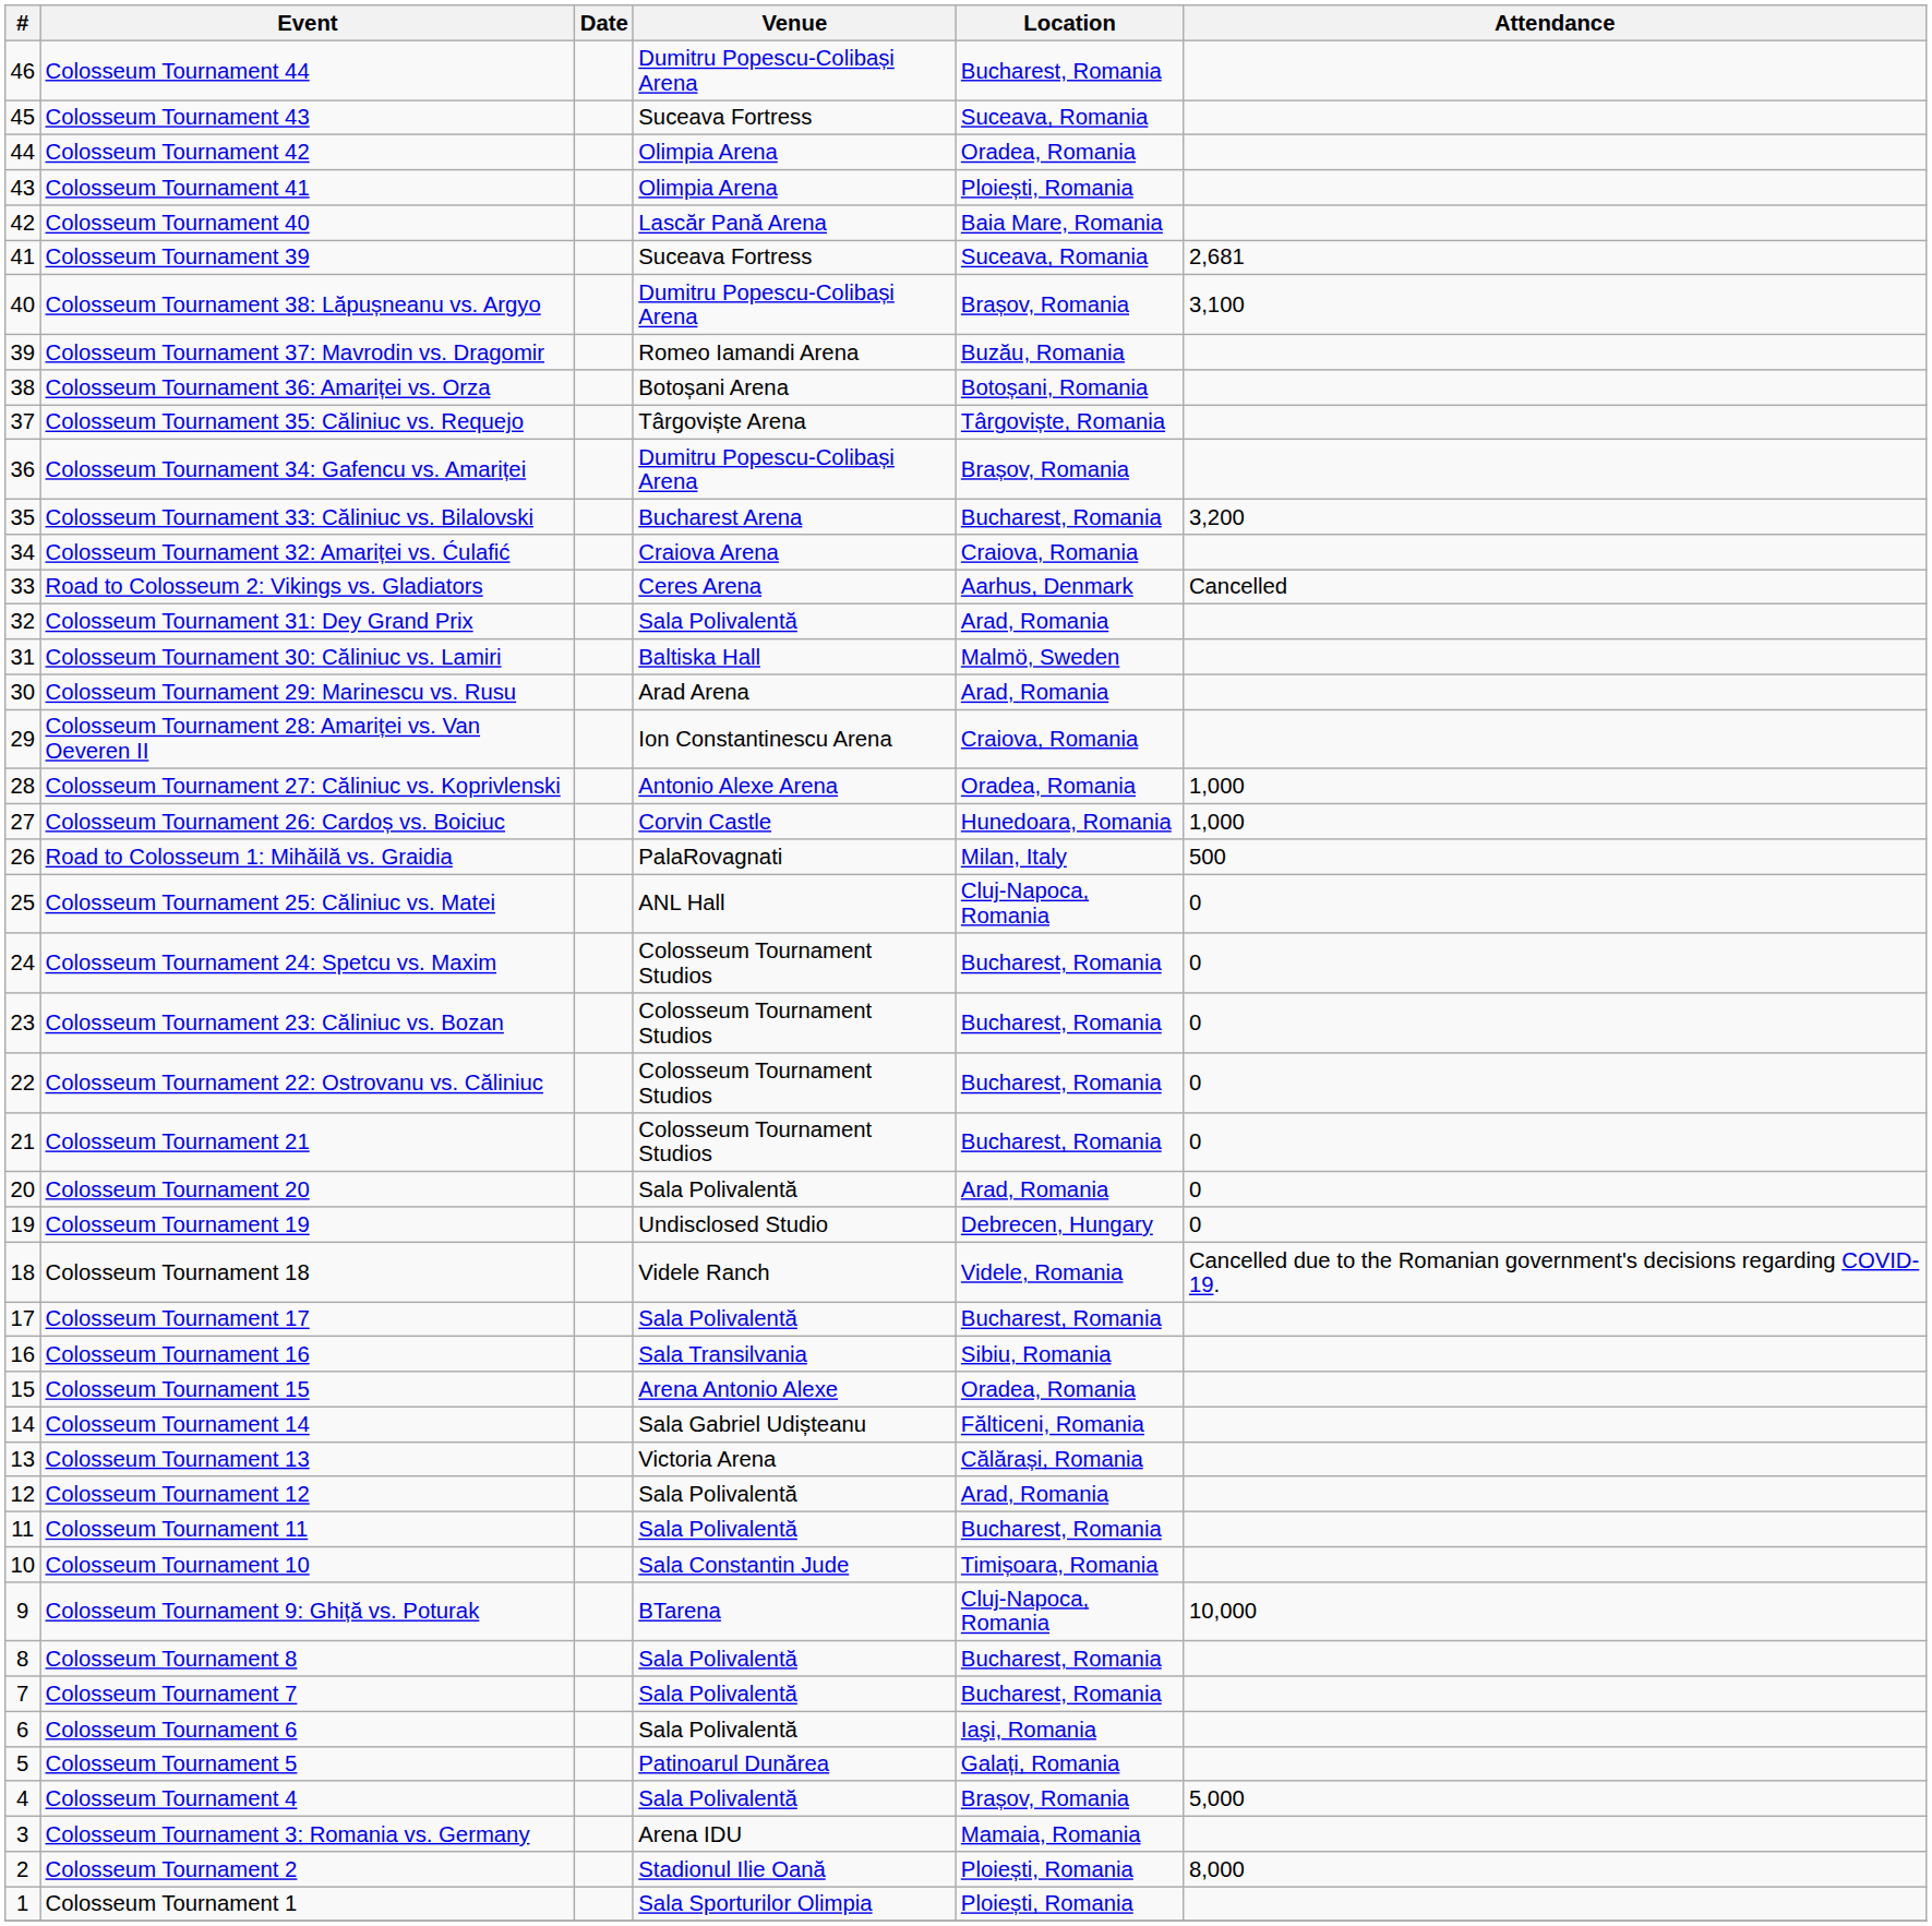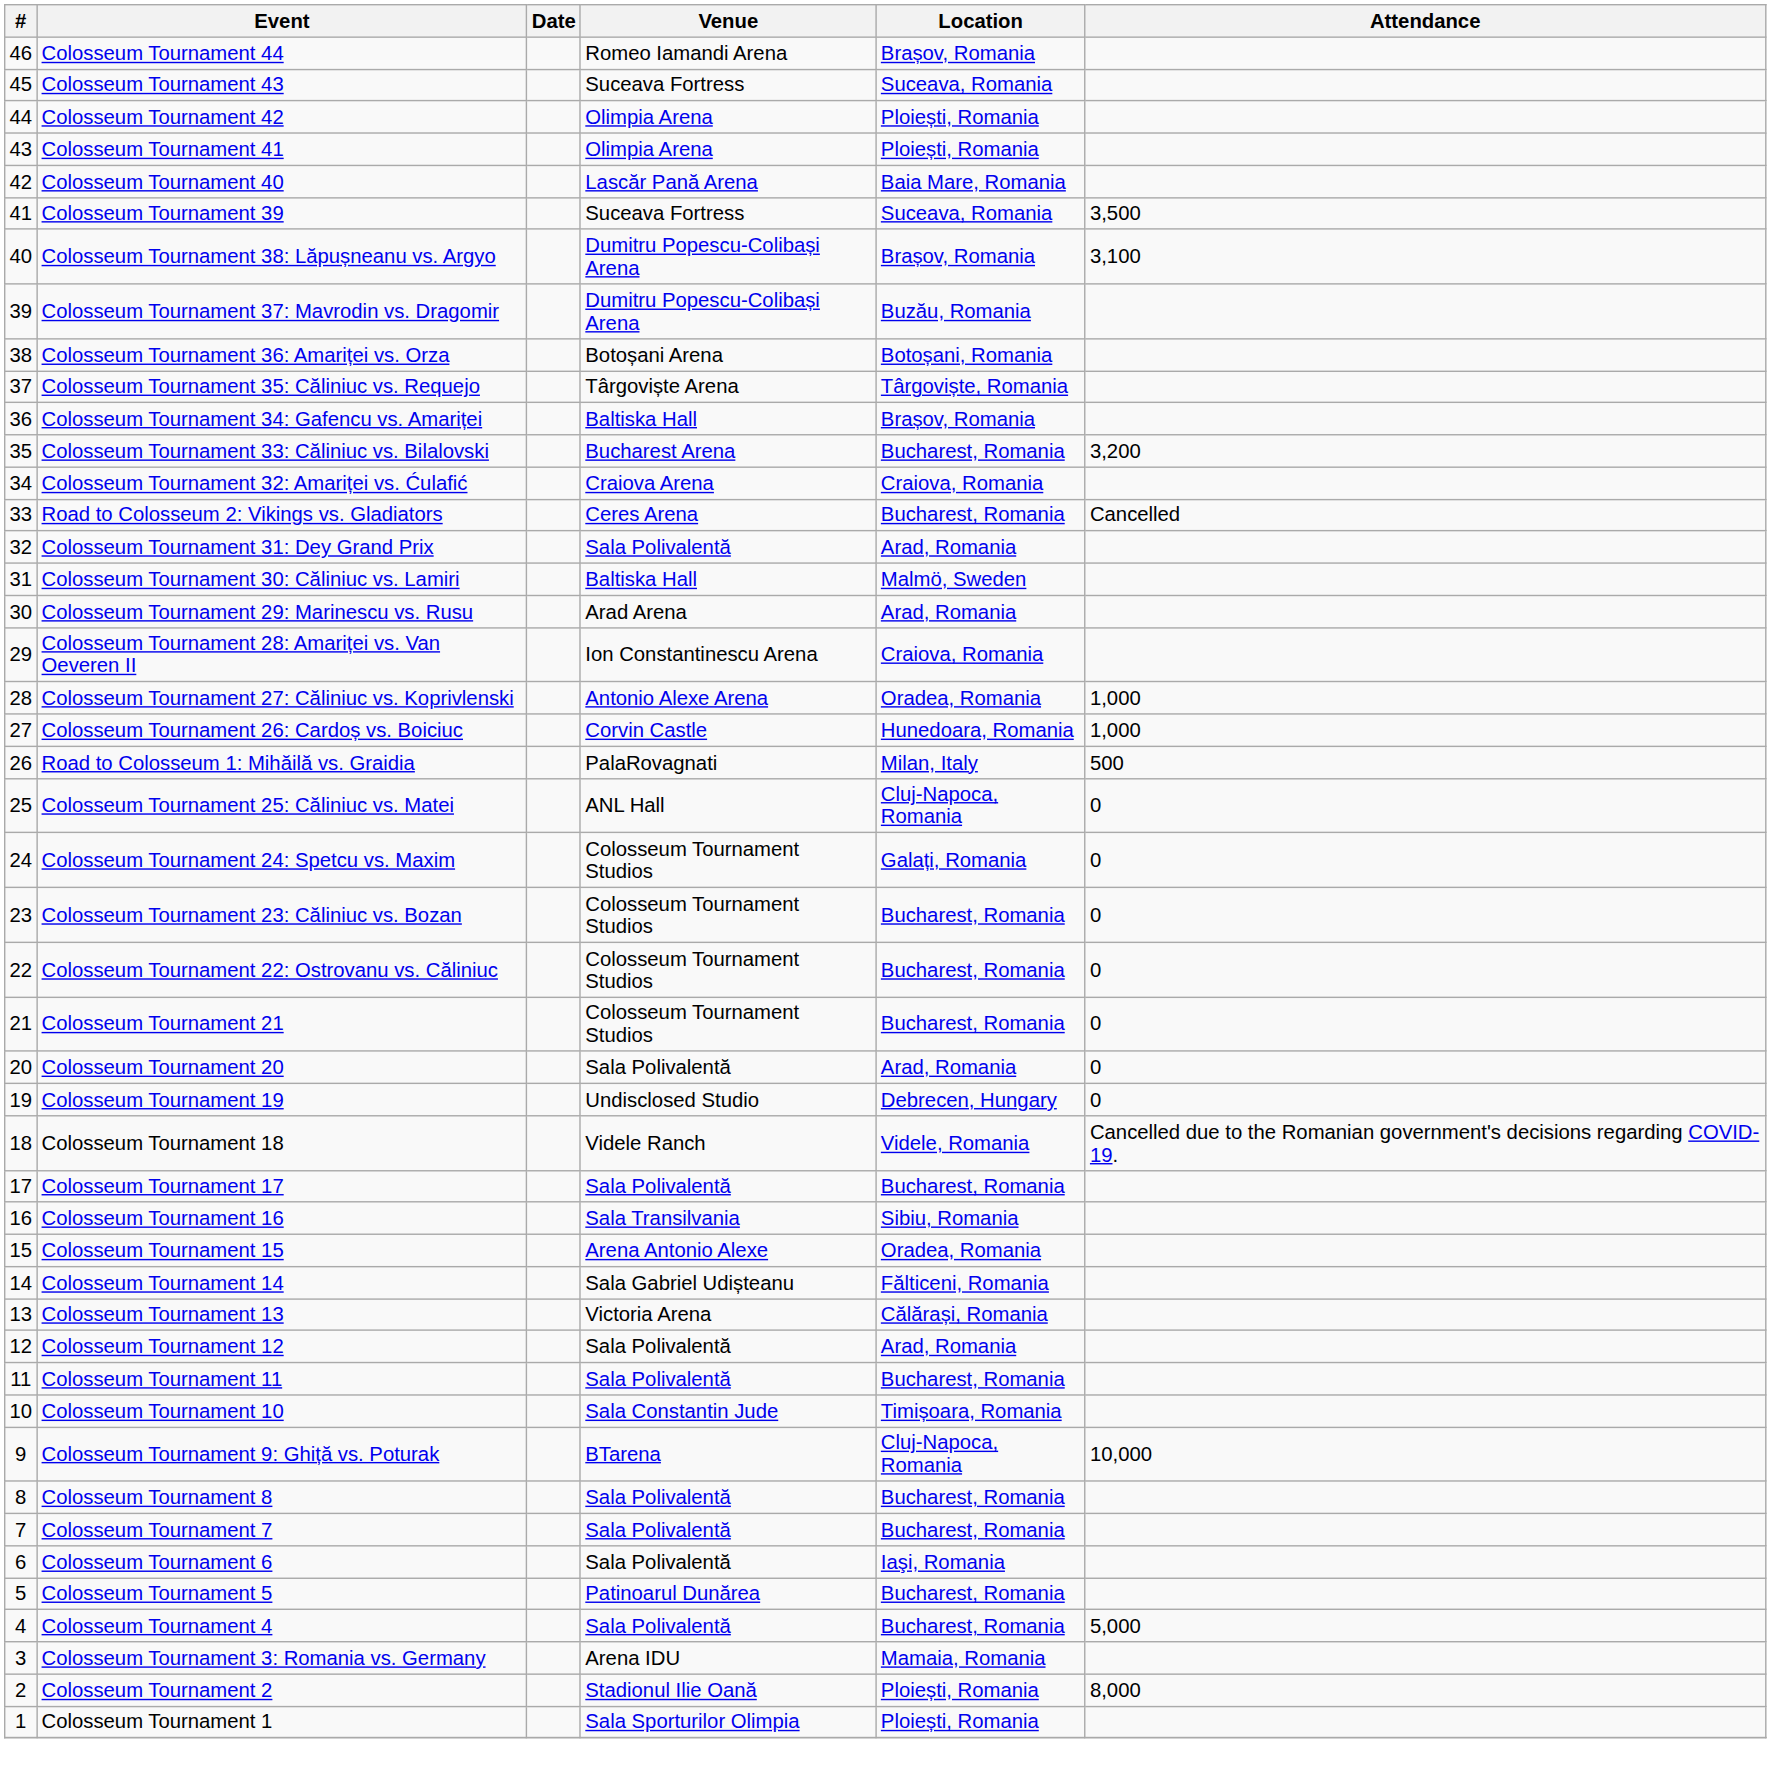Colosseum Tournament 44 | Venue: Dumitru Popescu-Colibași Arena -> Romeo Iamandi Arena
Colosseum Tournament 44 | Location: Bucharest, Romania -> Brașov, Romania
Colosseum Tournament 42 | Location: Oradea, Romania -> Ploiești, Romania
Colosseum Tournament 39 | Attendance: 2,681 -> 3,500
Colosseum Tournament 37: Mavrodin vs. Dragomir | Venue: Romeo Iamandi Arena -> Dumitru Popescu-Colibași Arena
Colosseum Tournament 34: Gafencu vs. Amariței | Venue: Dumitru Popescu-Colibași Arena -> Baltiska Hall
Road to Colosseum 2: Vikings vs. Gladiators | Location: Aarhus, Denmark -> Bucharest, Romania
Colosseum Tournament 24: Spetcu vs. Maxim | Location: Bucharest, Romania -> Galați, Romania
Colosseum Tournament 5 | Location: Galați, Romania -> Bucharest, Romania
Colosseum Tournament 4 | Location: Brașov, Romania -> Bucharest, Romania
